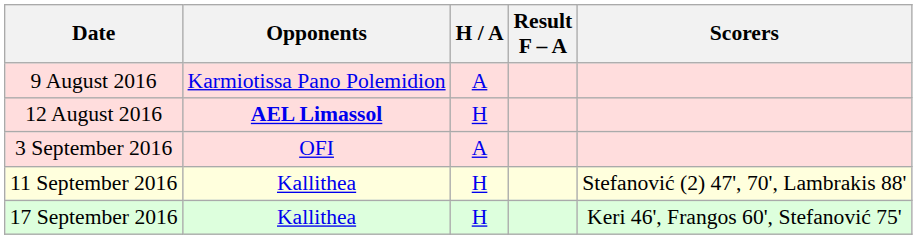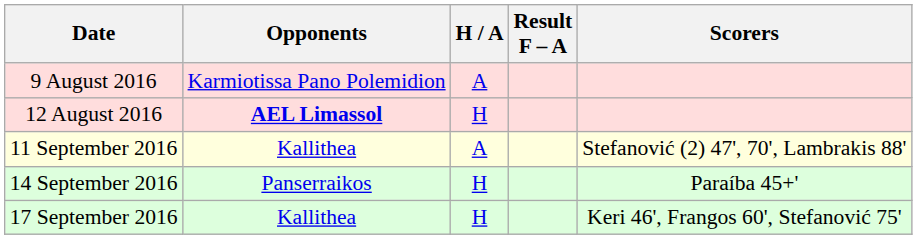- row: 3 September 2016 | OFI | A
11 September 2016 | H / A: H -> A
+ row: 14 September 2016 | Panserraikos | H | Paraíba 45+'
